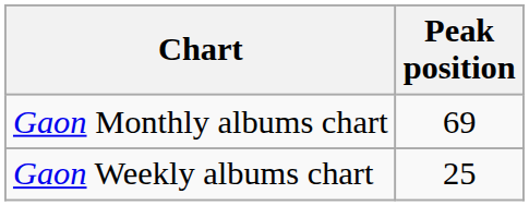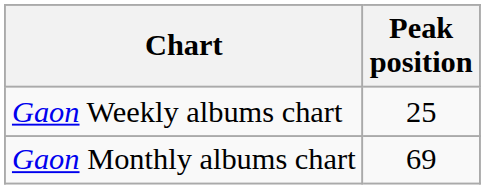rows swapped: Gaon Weekly albums chart <-> Gaon Monthly albums chart
